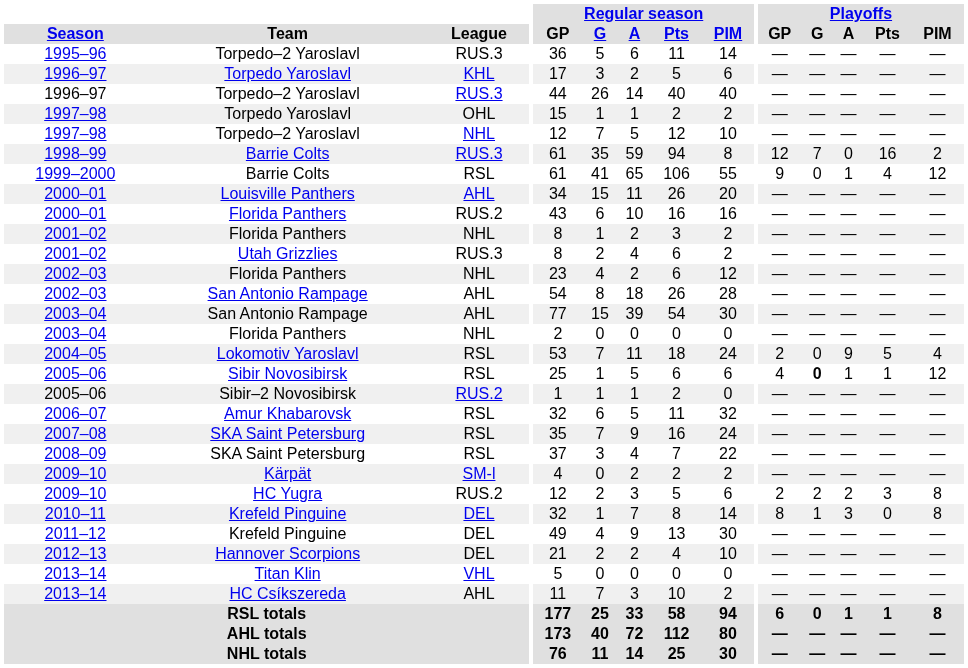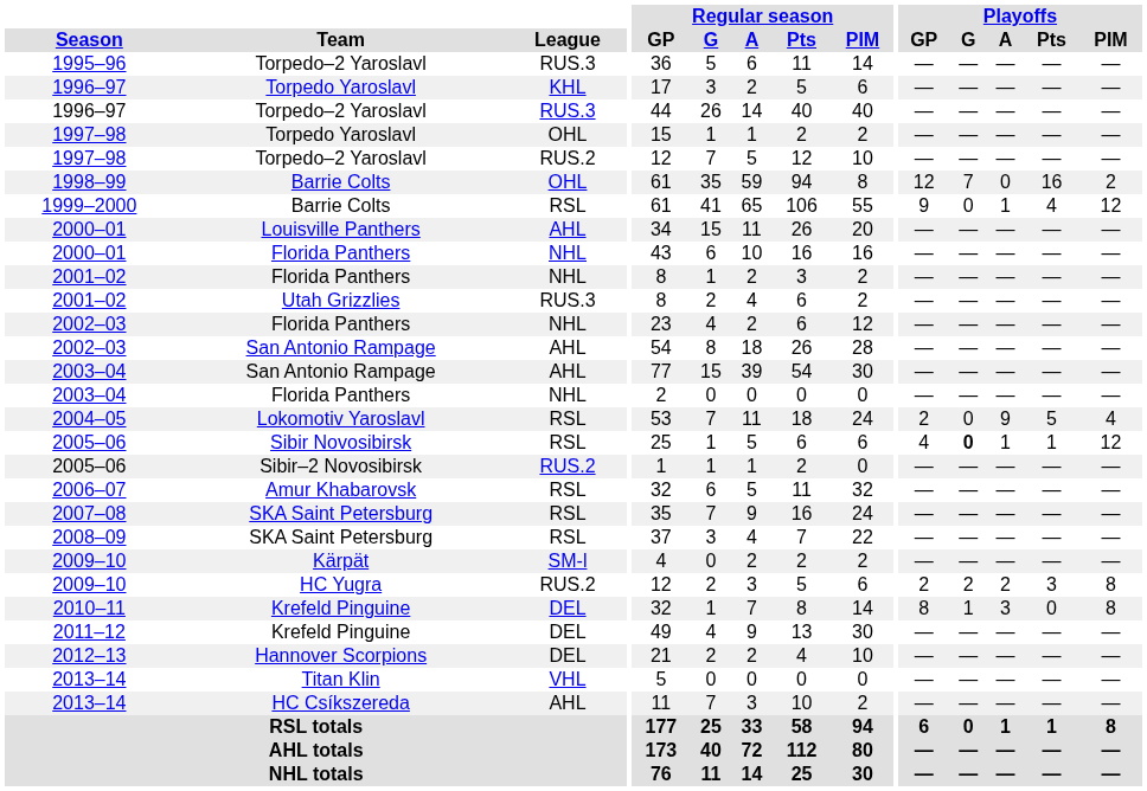1997–98 / Torpedo–2 Yaroslavl | League: NHL -> RUS.2
1998–99 | League: RUS.3 -> OHL
2000–01 / Florida Panthers | League: RUS.2 -> NHL
